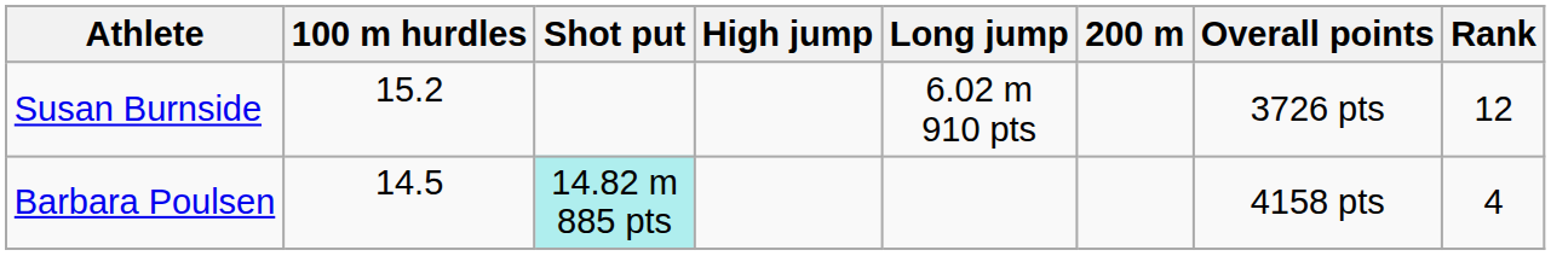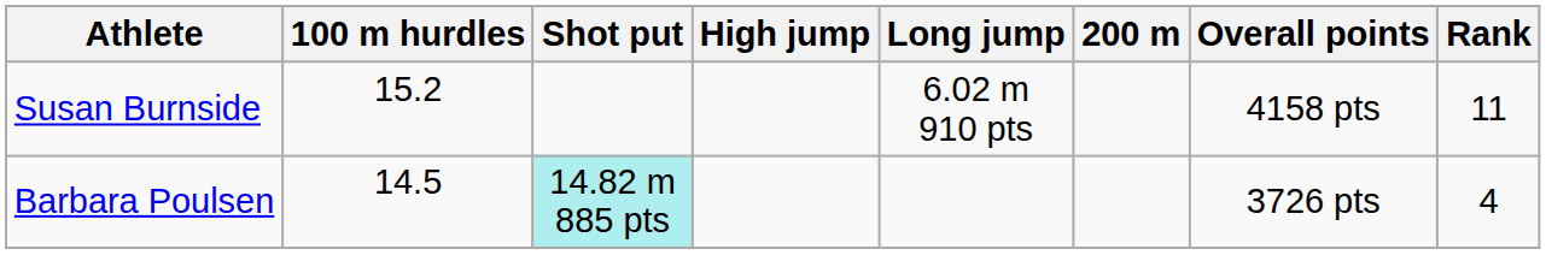Susan Burnside | Overall points: 3726 pts -> 4158 pts
Susan Burnside | Rank: 12 -> 11
Barbara Poulsen | Overall points: 4158 pts -> 3726 pts
